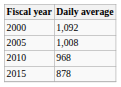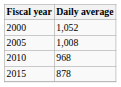2000 | Daily average: 1,092 -> 1,052
